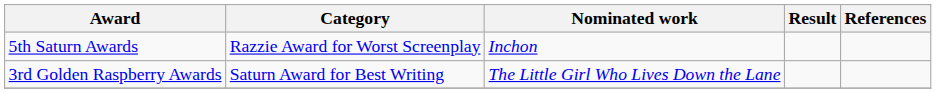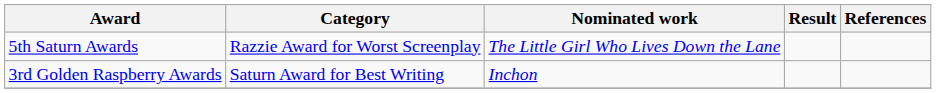5th Saturn Awards | Nominated work: Inchon -> The Little Girl Who Lives Down the Lane
3rd Golden Raspberry Awards | Nominated work: The Little Girl Who Lives Down the Lane -> Inchon
